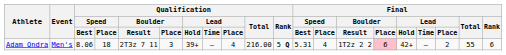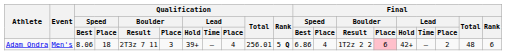Adam Ondra | Qualification / Total: 216.00 -> 256.01
Adam Ondra | Final / Speed / Best: 5.31 -> 6.86
Adam Ondra | Final / Total: 55 -> 48
